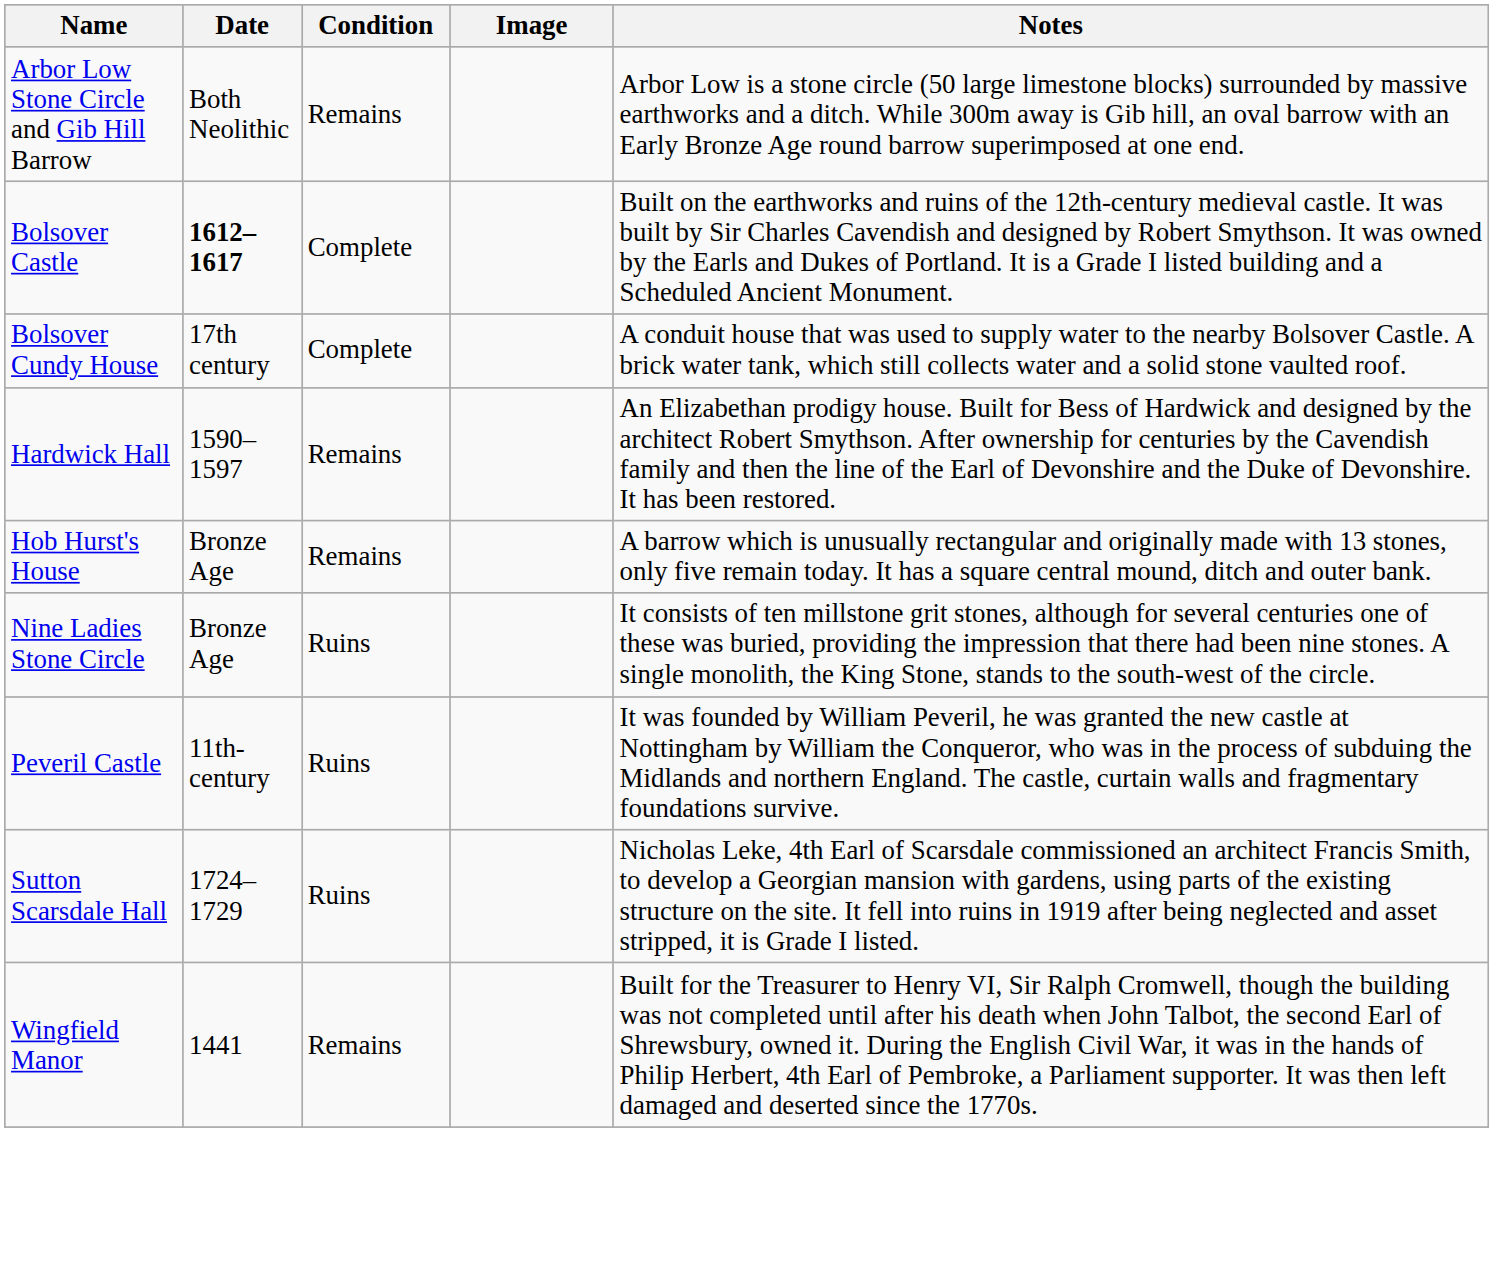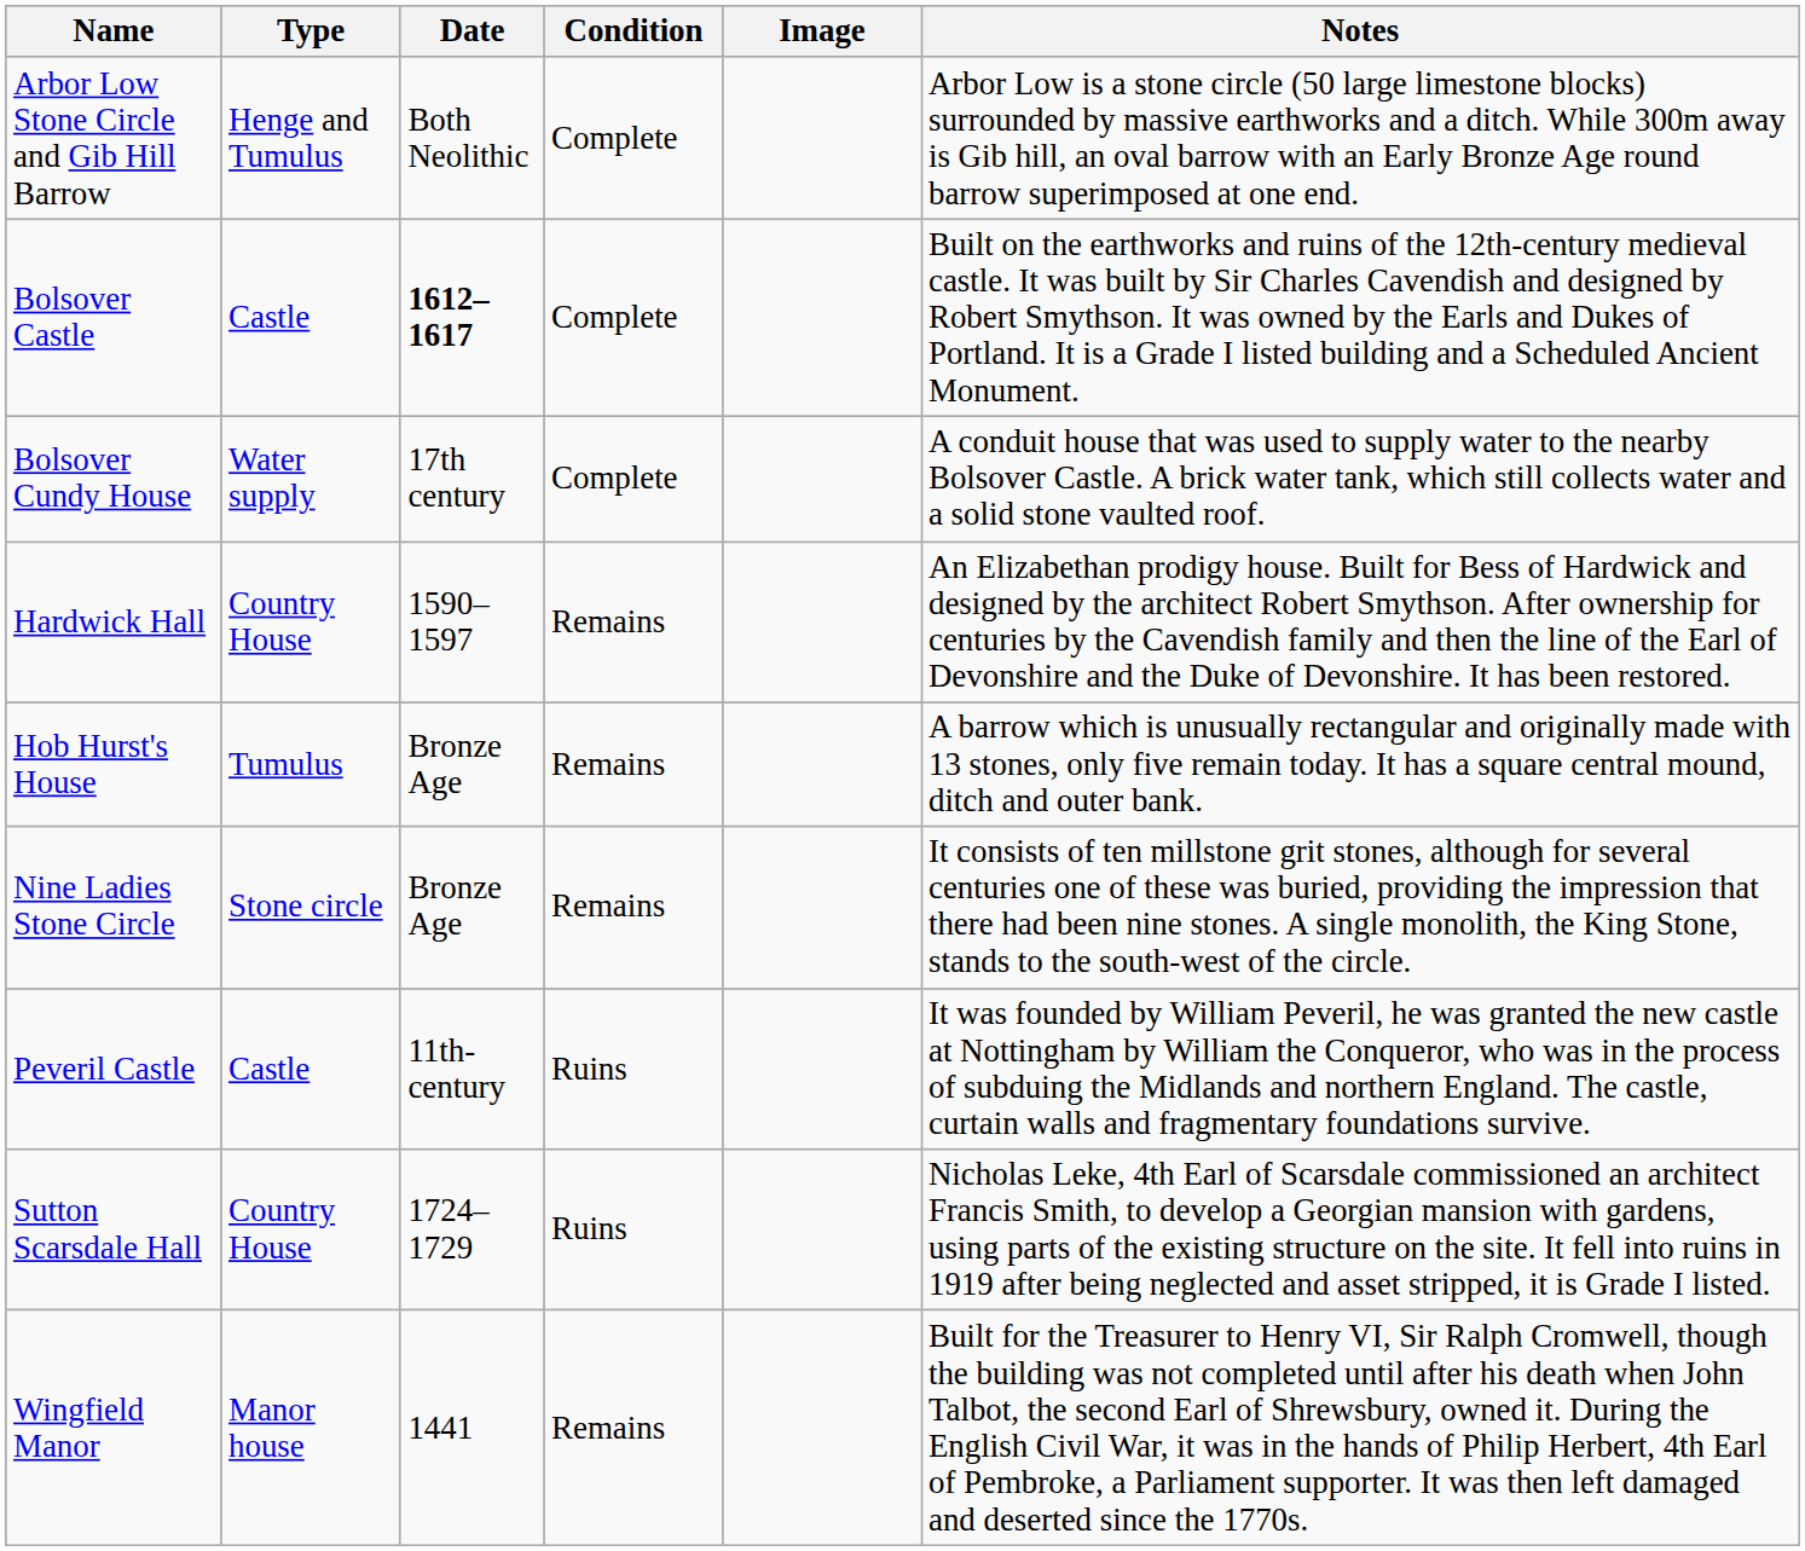+ column: Type | Henge and Tumulus | Castle | Water supply | Country House | Tumulus | Stone circle | Castle | Country House | Manor house
Arbor Low Stone Circle and Gib Hill Barrow | Condition: Remains -> Complete
Nine Ladies Stone Circle | Condition: Ruins -> Remains
